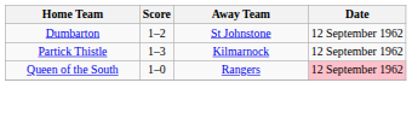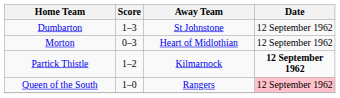Dumbarton | Score: 1–2 -> 1–3
+ row: Morton | 0–3 | Heart of Midlothian | 12 September 1962
Partick Thistle | Score: 1–3 -> 1–2
Partick Thistle | Date: normal -> bold
